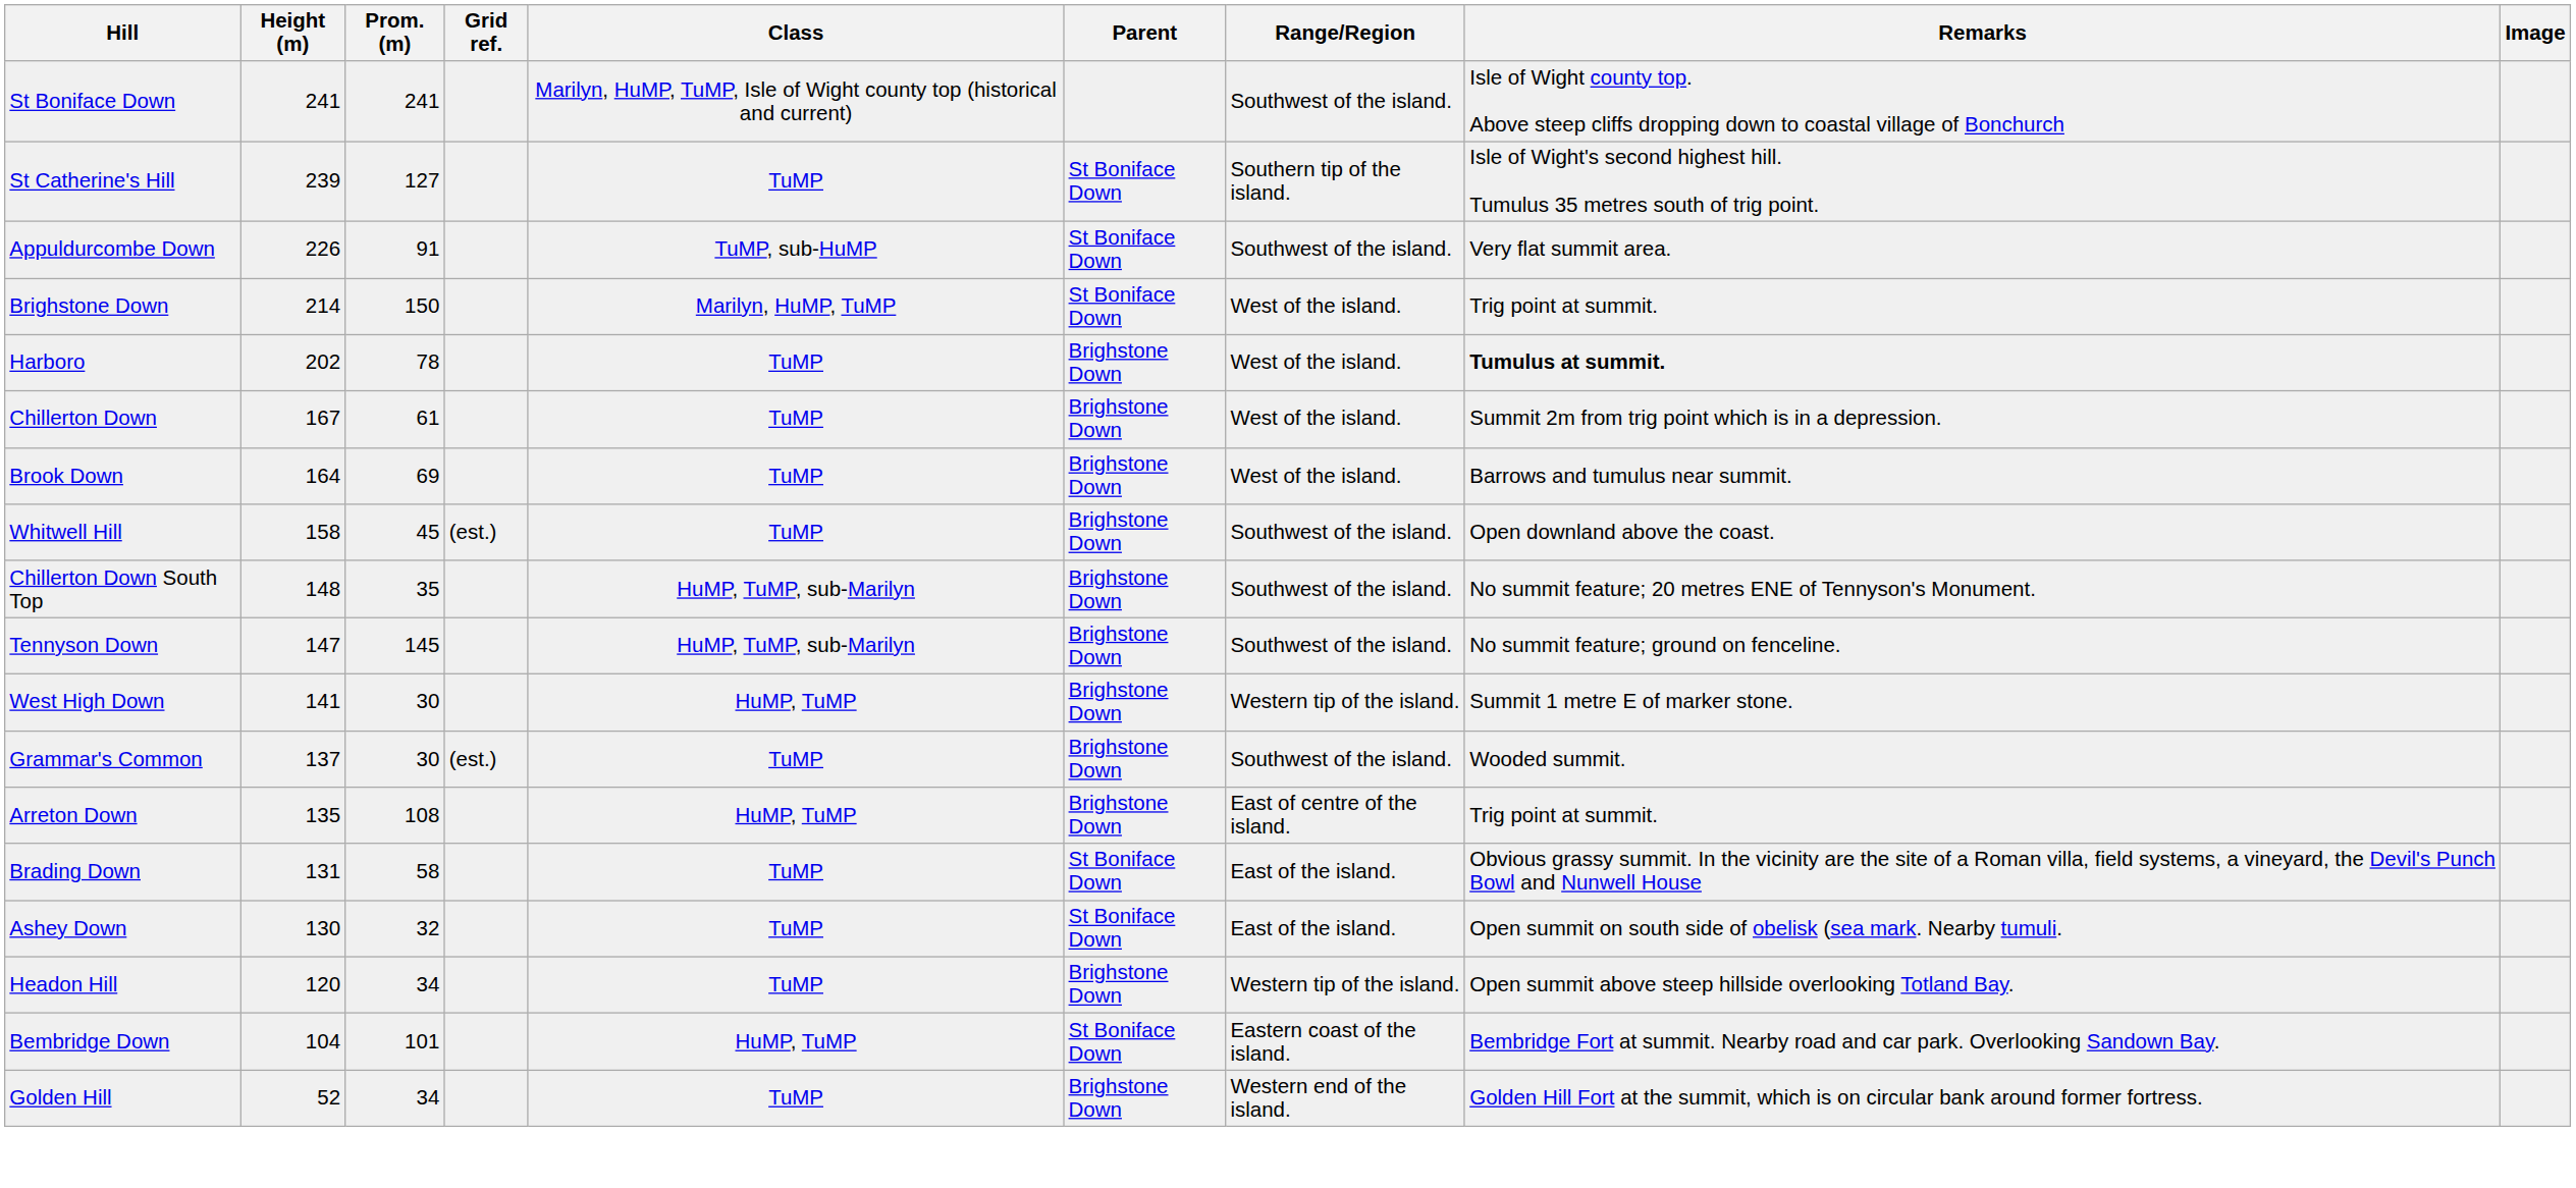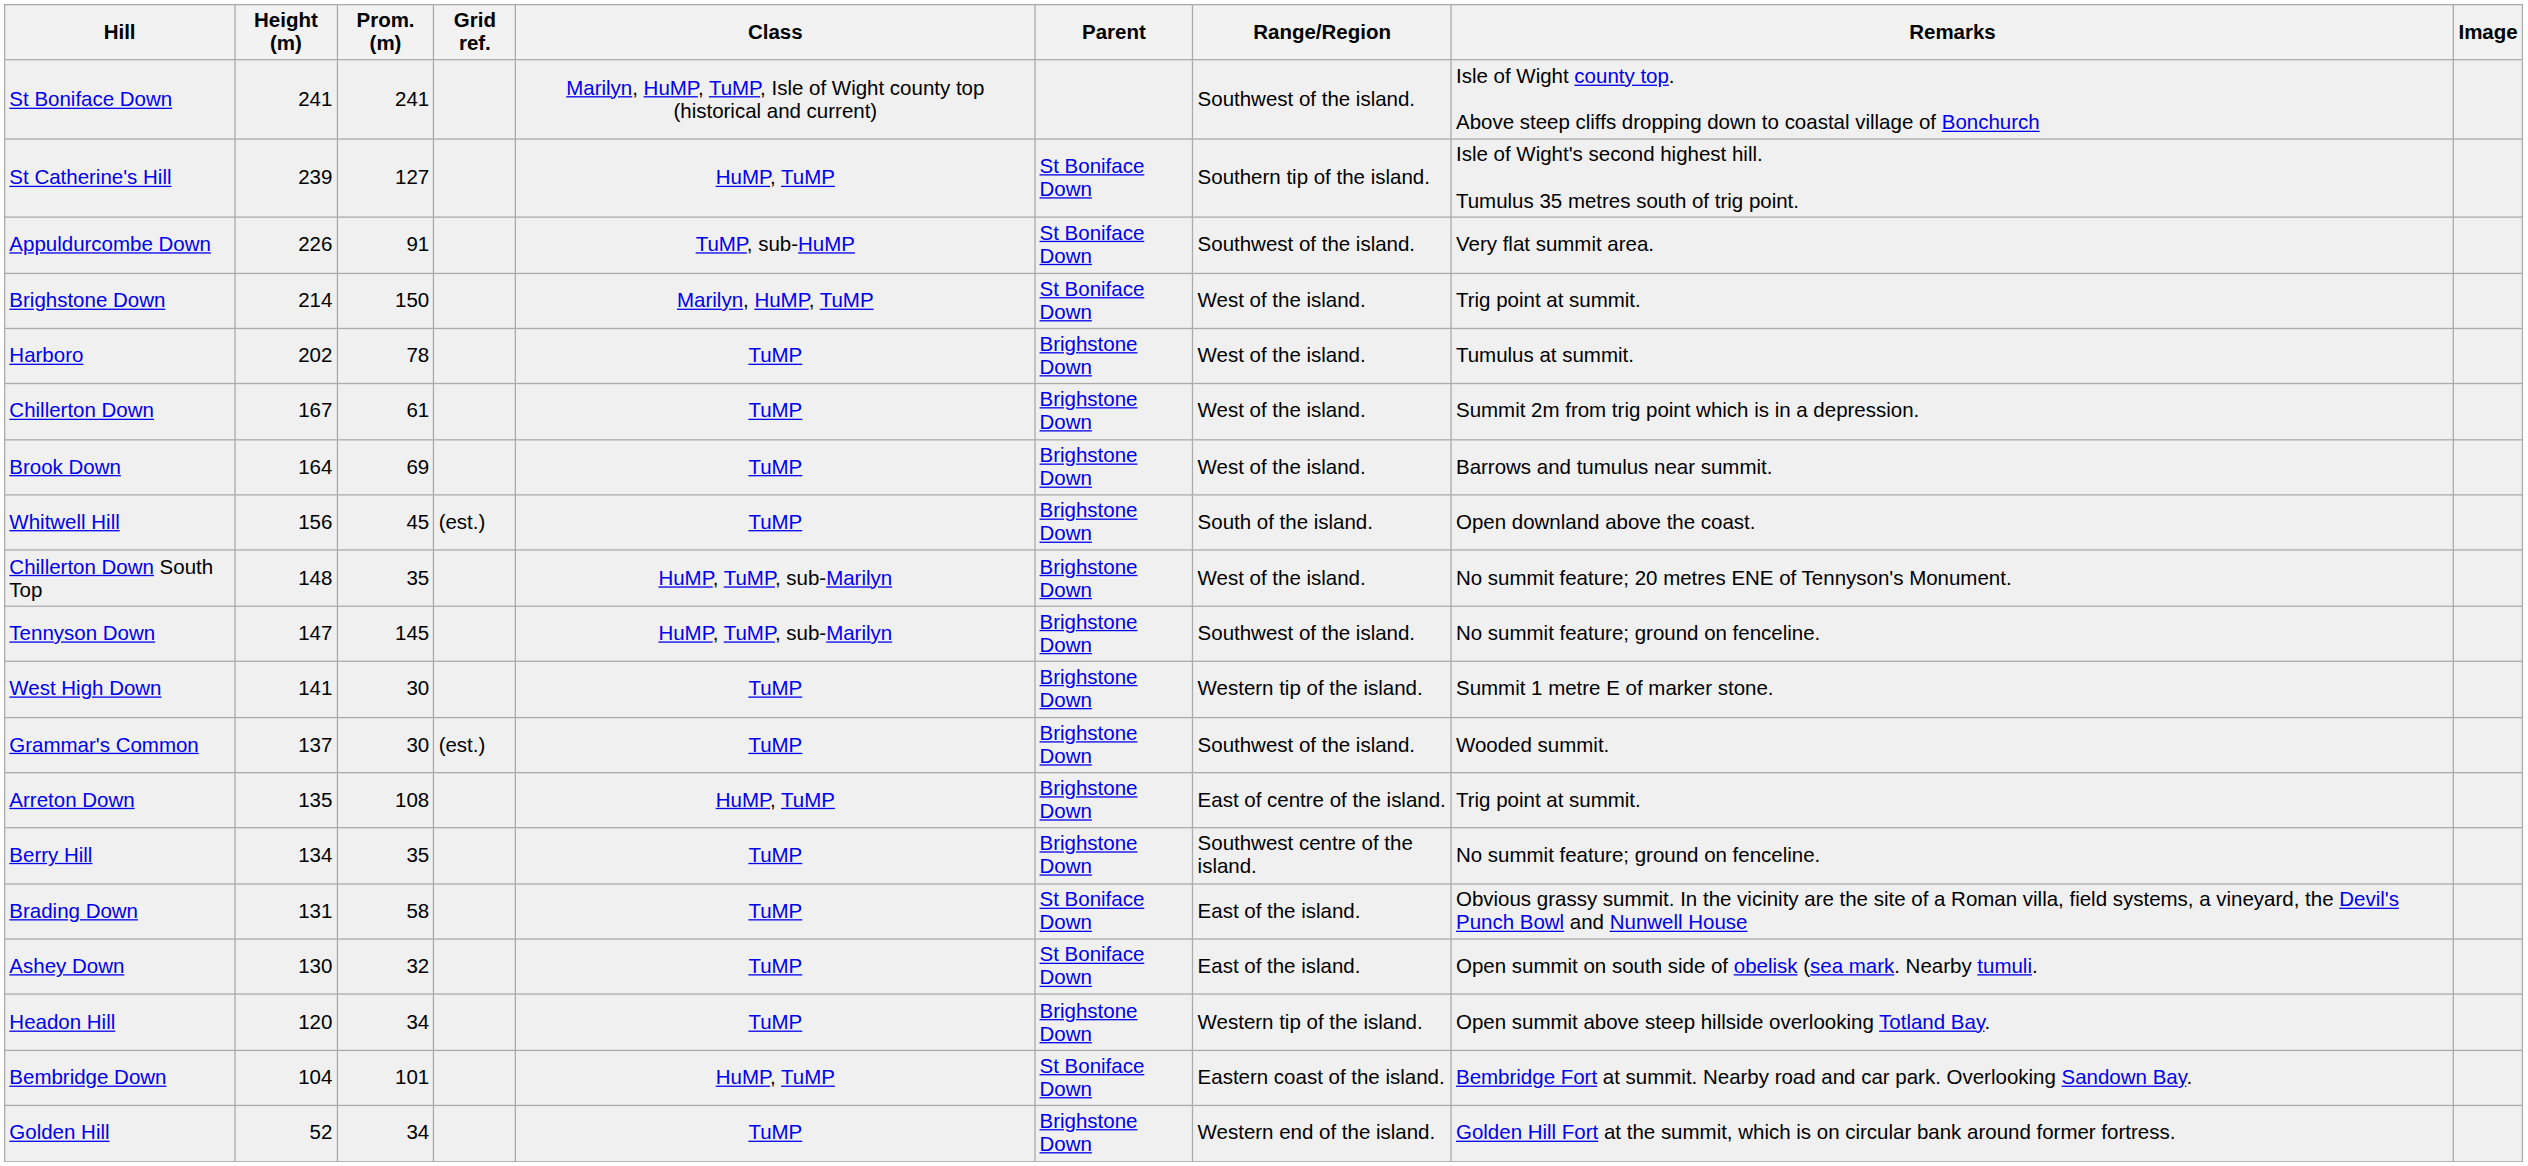St Catherine's Hill | Class: TuMP -> HuMP, TuMP
Harboro | Remarks: bold -> normal
Whitwell Hill | Height (m): 158 -> 156
Whitwell Hill | Range/Region: Southwest of the island. -> South of the island.
Chillerton Down South Top | Range/Region: Southwest of the island. -> West of the island.
West High Down | Class: HuMP, TuMP -> TuMP
+ row: Berry Hill | 134 | 35 | TuMP | Brighstone Down | Southwest centre of the island. | No summit feature; ground on fenceline.
